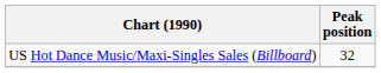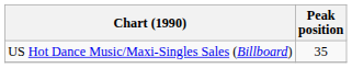US Hot Dance Music/Maxi-Singles Sales (Billboard) | Peak position: 32 -> 35
